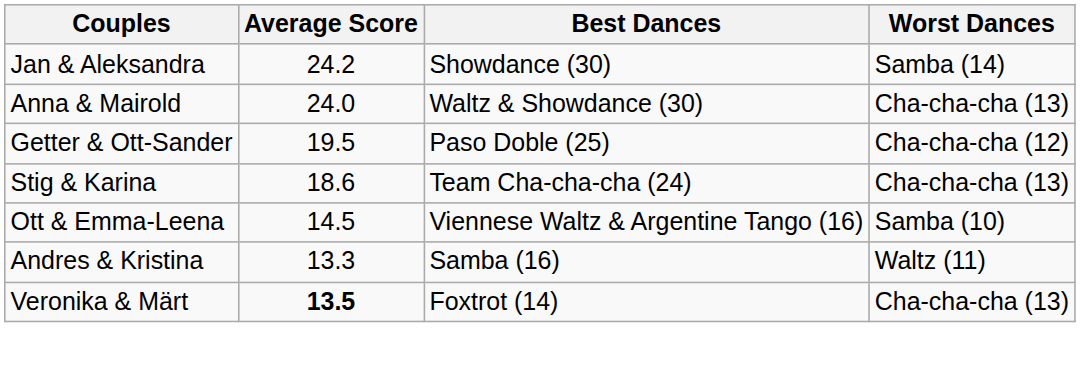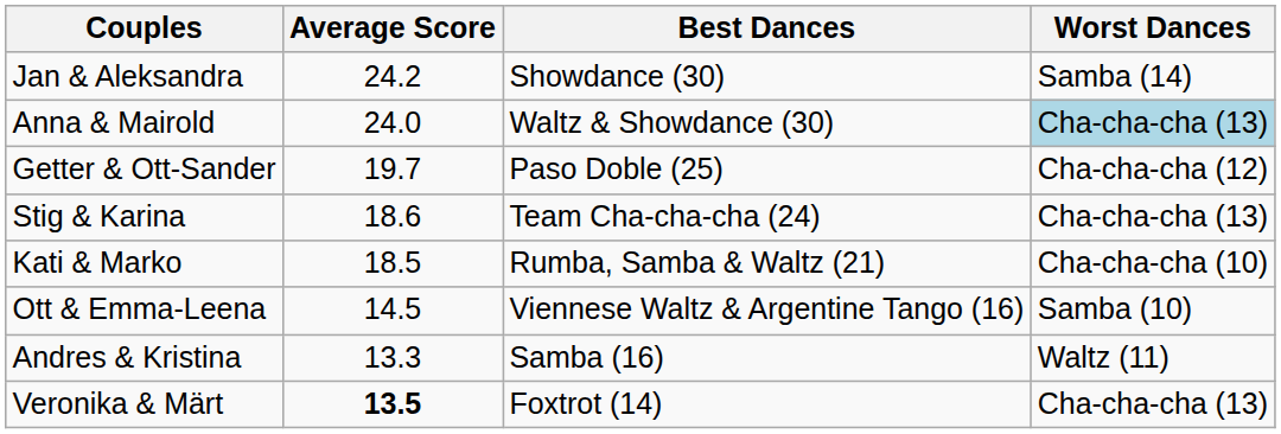Anna & Mairold | Worst Dances: no background -> lightblue background
Getter & Ott-Sander | Average Score: 19.5 -> 19.7
+ row: Kati & Marko | 18.5 | Rumba, Samba & Waltz (21) | Cha-cha-cha (10)
